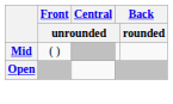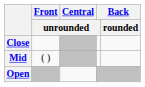+ row: Close
